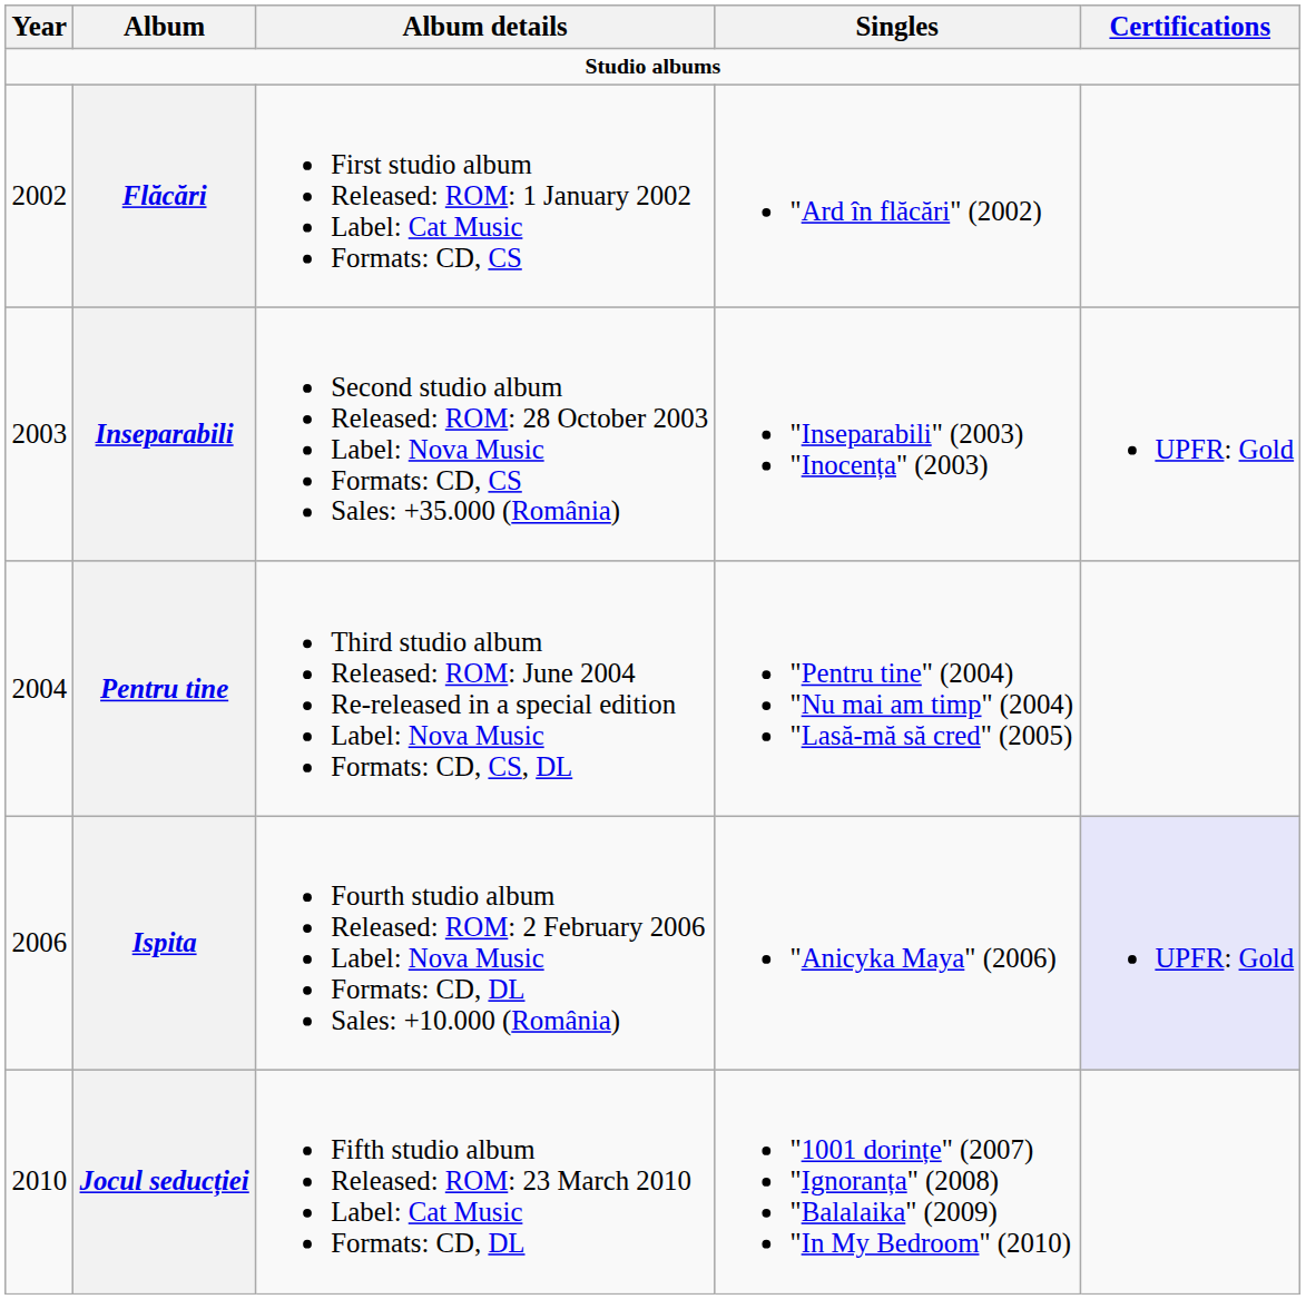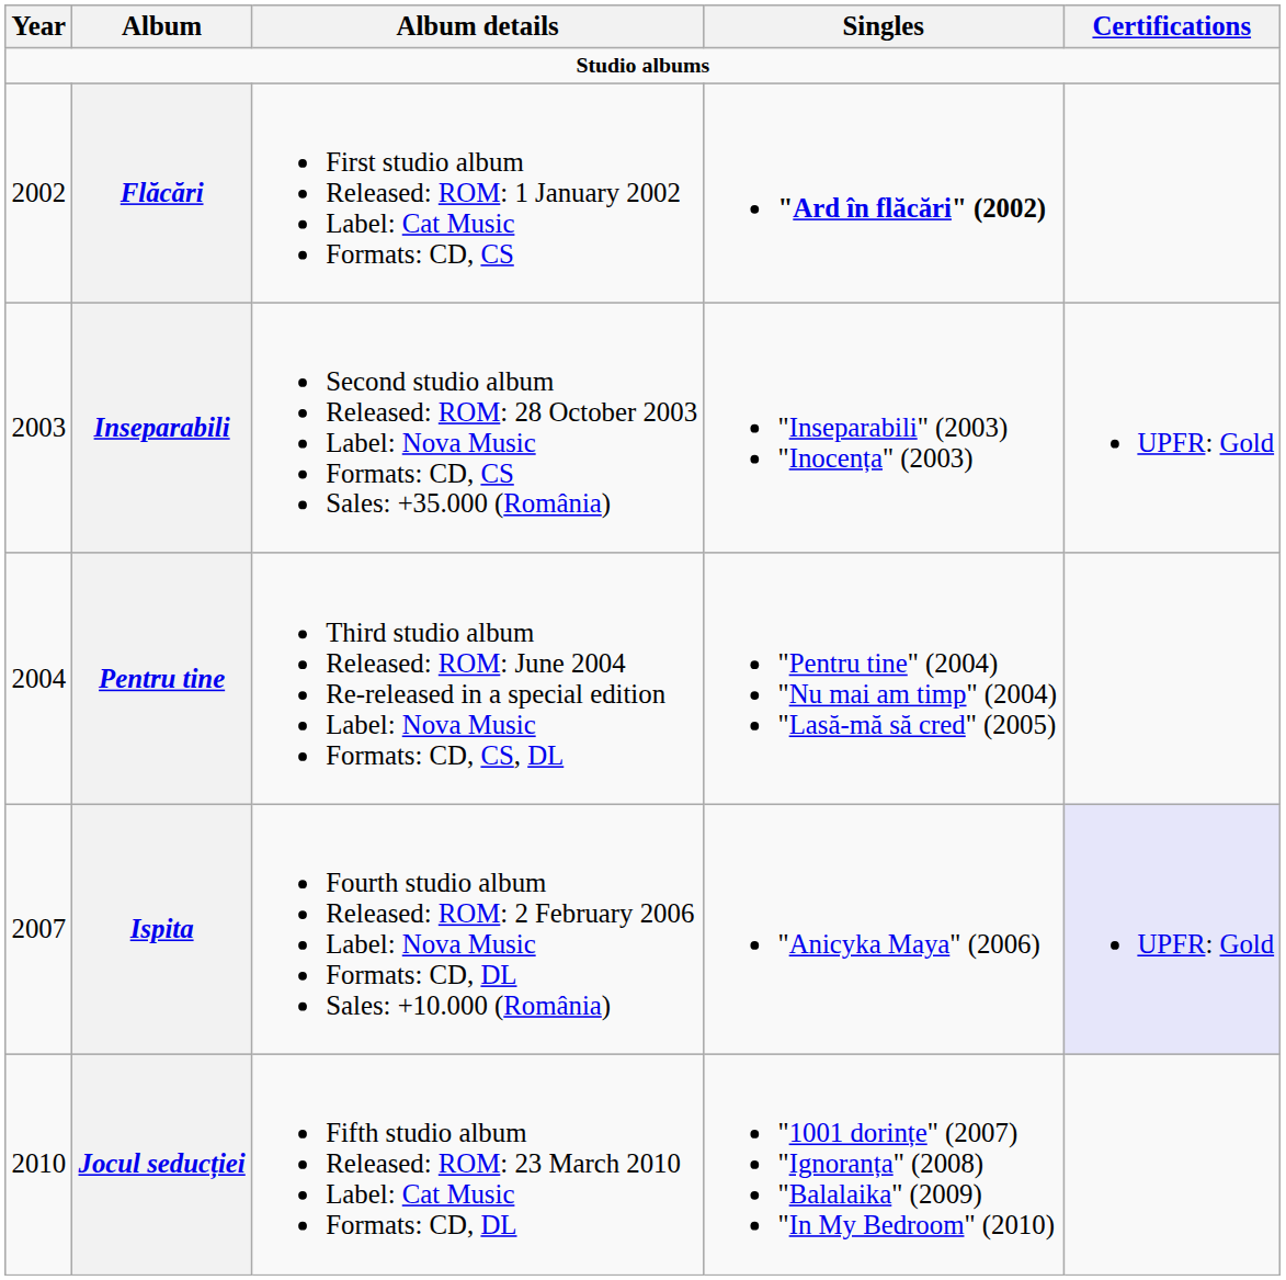Flăcări | Singles: normal -> bold
Ispita | Year: 2006 -> 2007
